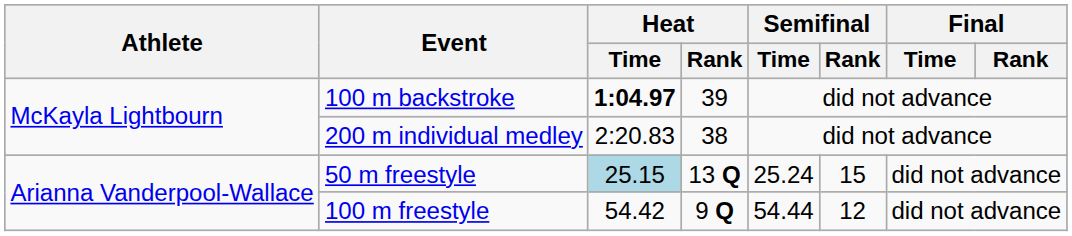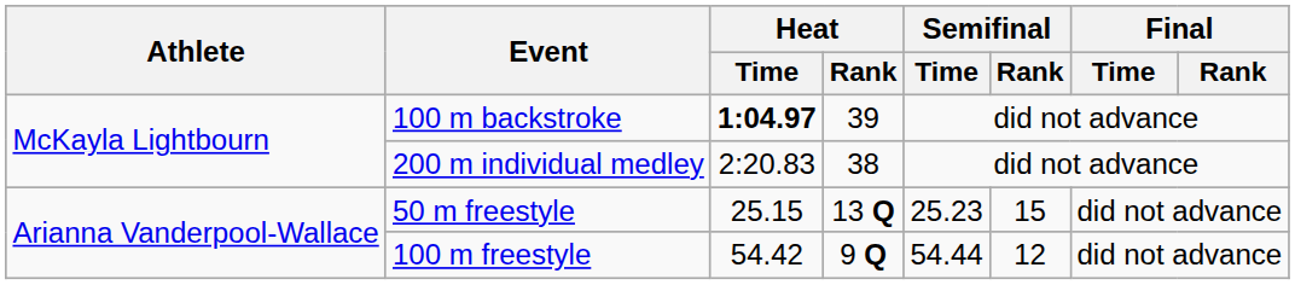50 m freestyle | Heat / Time: lightblue background -> no background
50 m freestyle | Semifinal / Time: 25.24 -> 25.23
